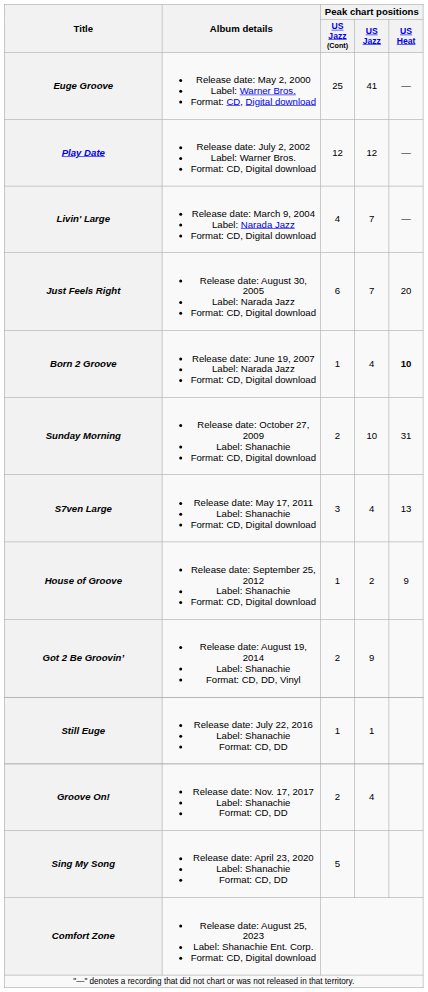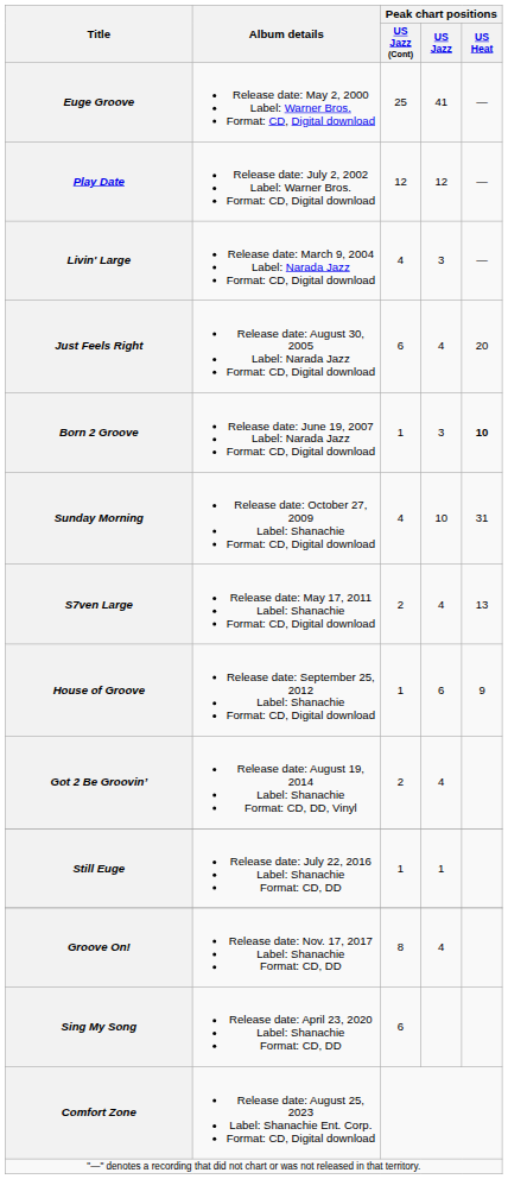Livin' Large | Peak chart positions / US Jazz: 7 -> 3
Just Feels Right | Peak chart positions / US Jazz: 7 -> 4
Born 2 Groove | Peak chart positions / US Jazz: 4 -> 3
Sunday Morning | Peak chart positions / US Jazz (Cont): 2 -> 4
S7ven Large | Peak chart positions / US Jazz (Cont): 3 -> 2
House of Groove | Peak chart positions / US Jazz: 2 -> 6
Got 2 Be Groovin’ | Peak chart positions / US Jazz: 9 -> 4
Groove On! | Peak chart positions / US Jazz (Cont): 2 -> 8
Sing My Song | Peak chart positions / US Jazz (Cont): 5 -> 6
